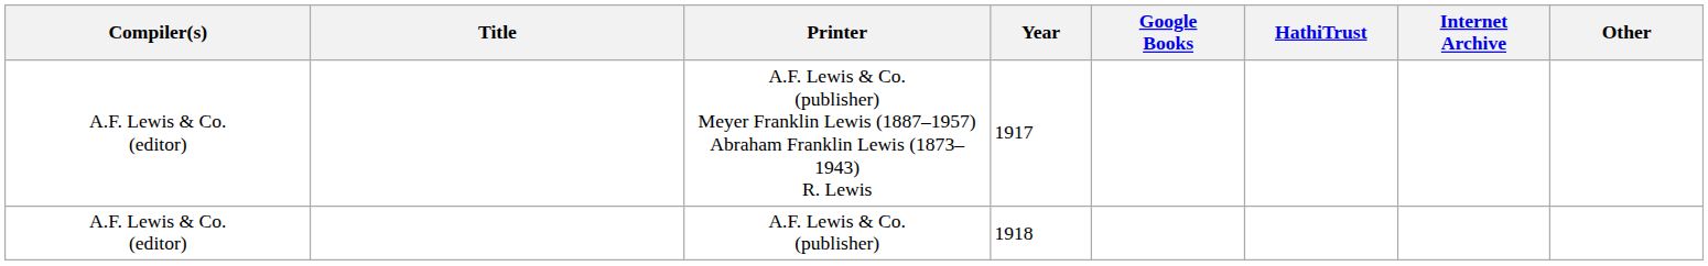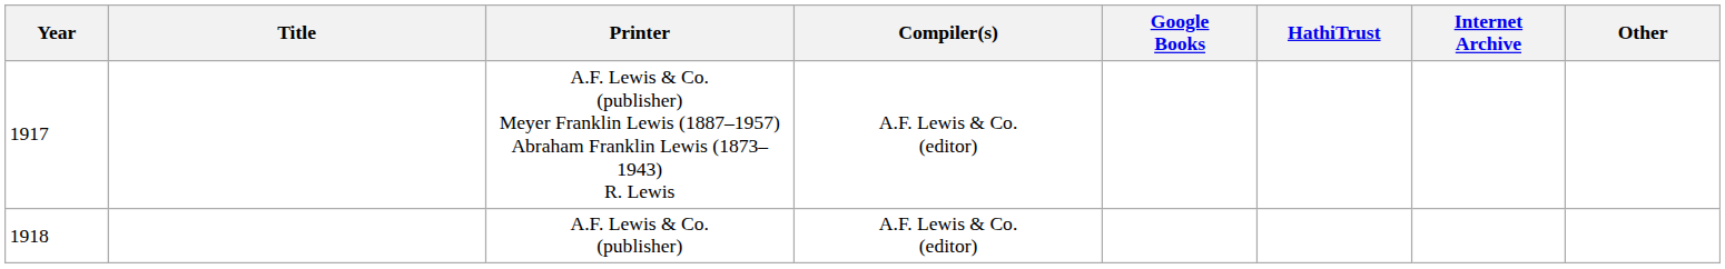columns swapped: Year <-> Compiler(s)
